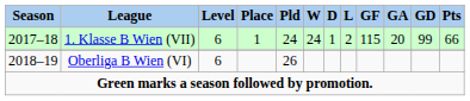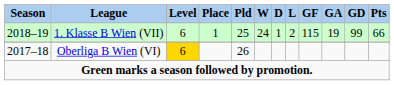1. Klasse B Wien (VII) | Season: 2017–18 -> 2018–19
1. Klasse B Wien (VII) | Pld: 24 -> 25
1. Klasse B Wien (VII) | GA: 20 -> 19
Oberliga B Wien (VI) | Season: 2018–19 -> 2017–18
Oberliga B Wien (VI) | Level: no background -> gold background
